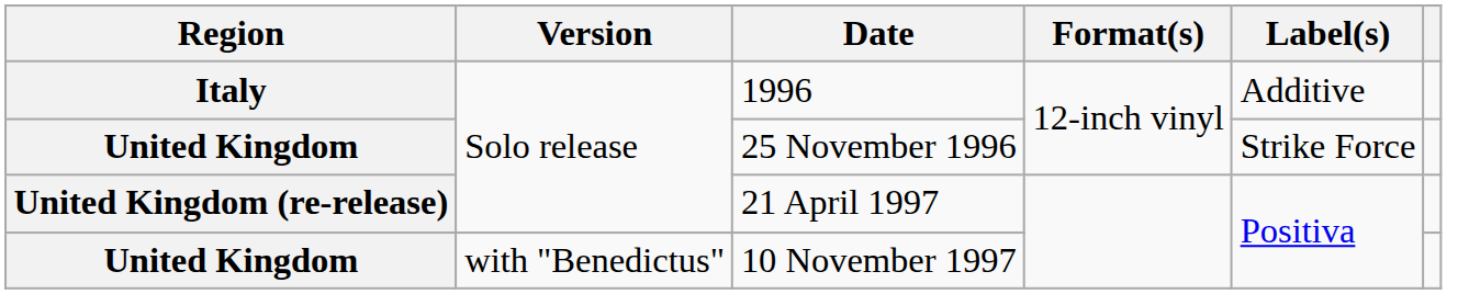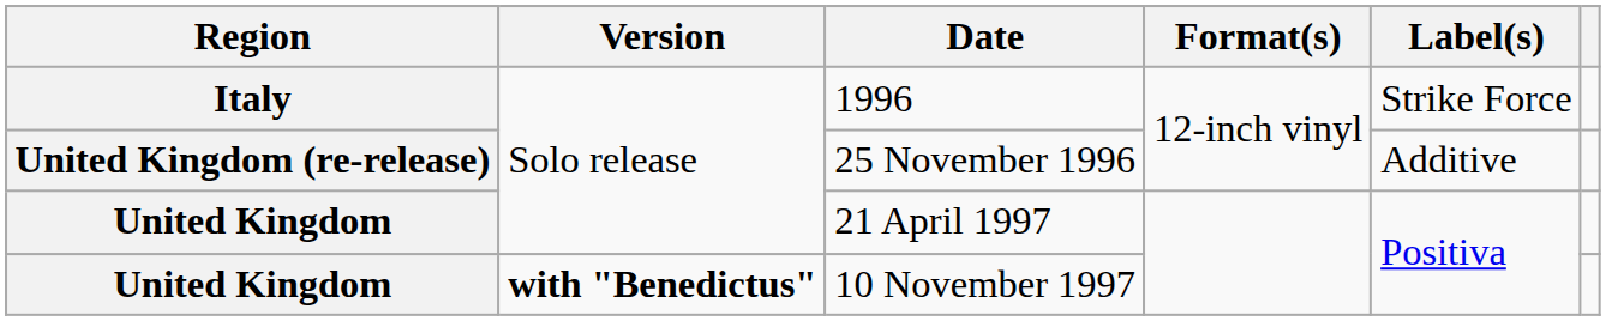1996 | Label(s): Additive -> Strike Force
25 November 1996 | Region: United Kingdom -> United Kingdom (re-release)
25 November 1996 | Label(s): Strike Force -> Additive
21 April 1997 | Region: United Kingdom (re-release) -> United Kingdom
10 November 1997 | Version: normal -> bold
